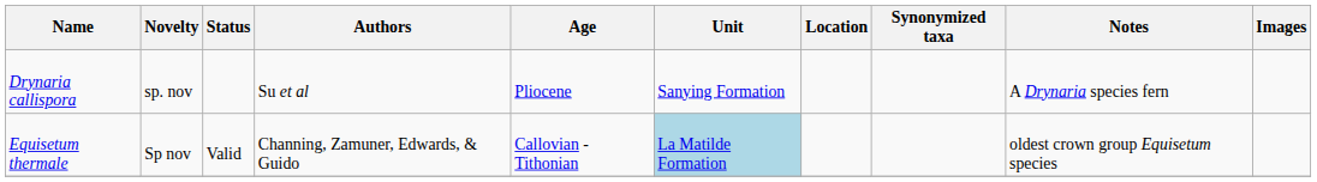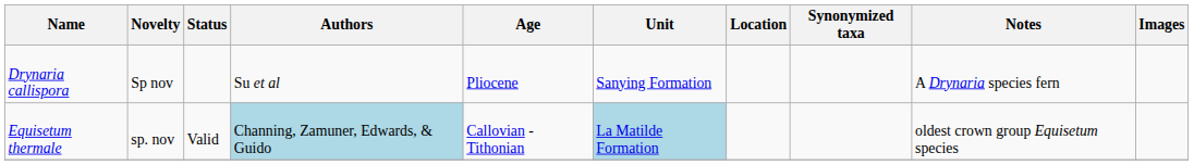Drynaria callispora | Novelty: sp. nov -> Sp nov
Equisetum thermale | Novelty: Sp nov -> sp. nov
Equisetum thermale | Authors: no background -> lightblue background
